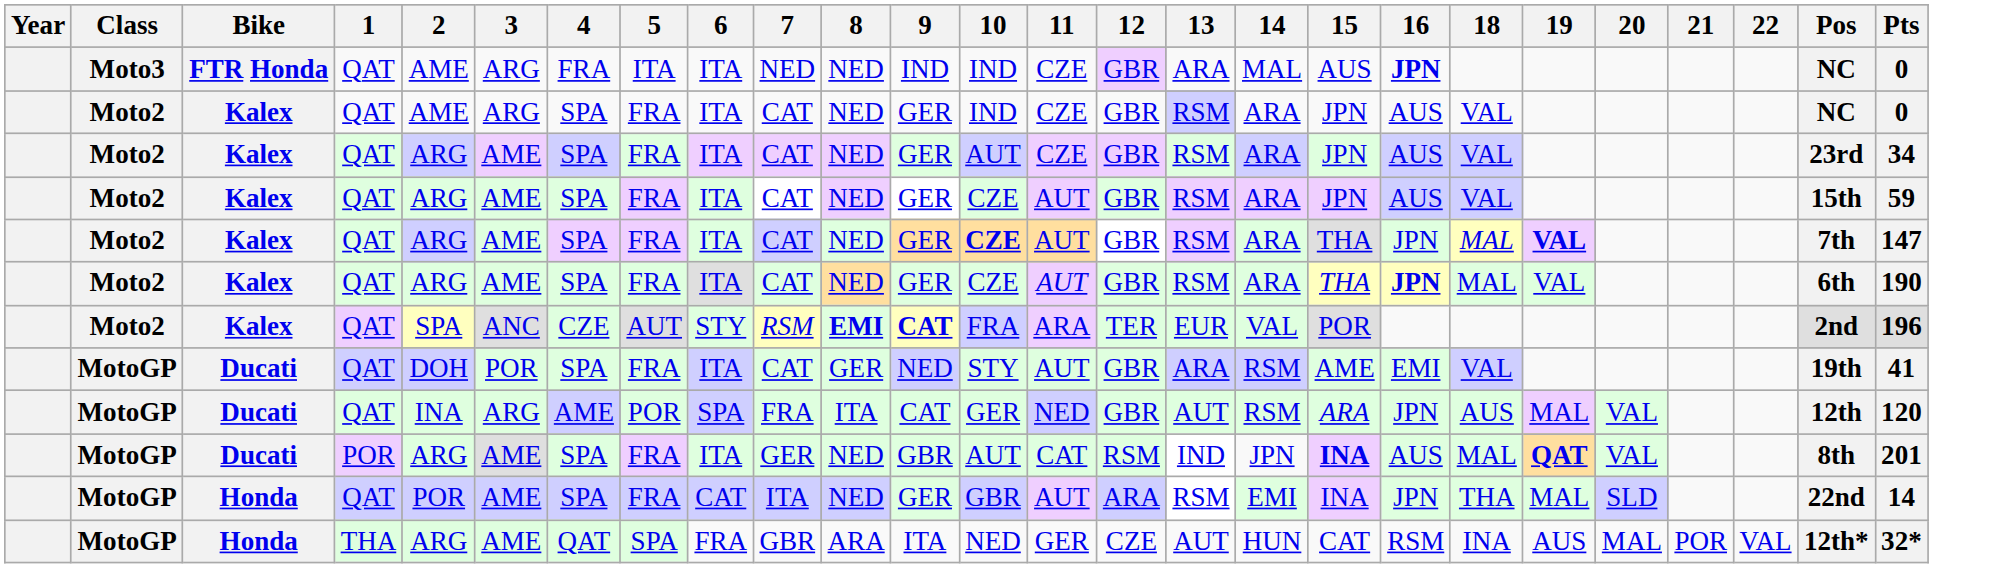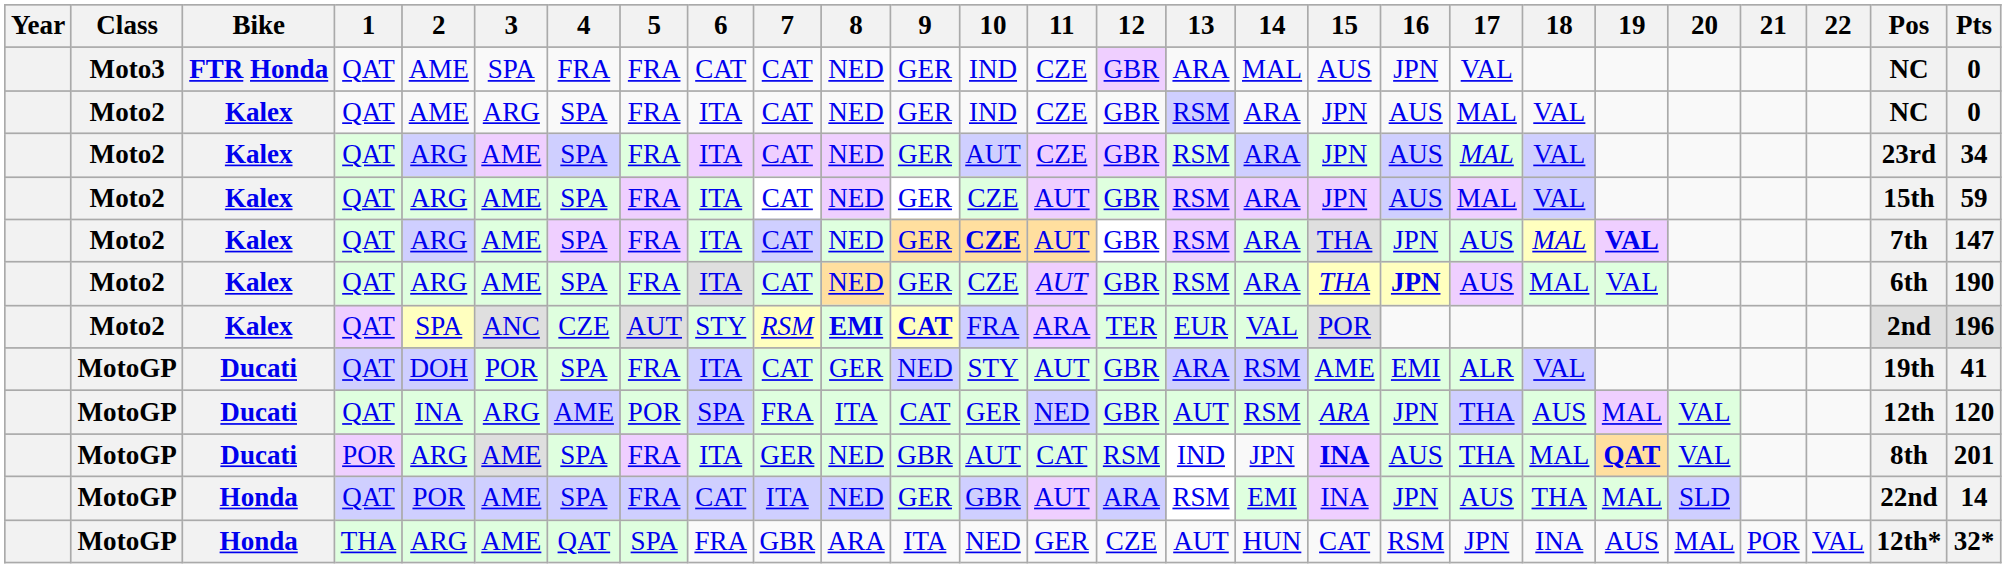+ column: 17 | VAL | MAL | MAL | MAL | AUS | AUS | ALR | THA | THA | AUS | JPN
FTR Honda | 3: ARG -> SPA
FTR Honda | 5: ITA -> FRA
FTR Honda | 6: ITA -> CAT
FTR Honda | 7: NED -> CAT
FTR Honda | 9: IND -> GER
FTR Honda | 16: bold -> normal
